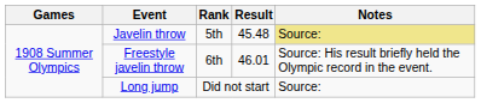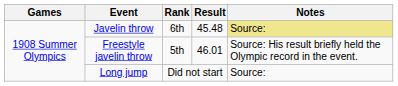Javelin throw | Rank: 5th -> 6th
Freestyle javelin throw | Rank: 6th -> 5th
